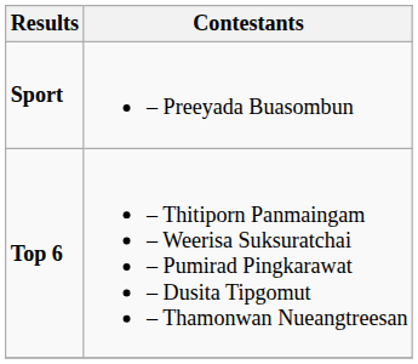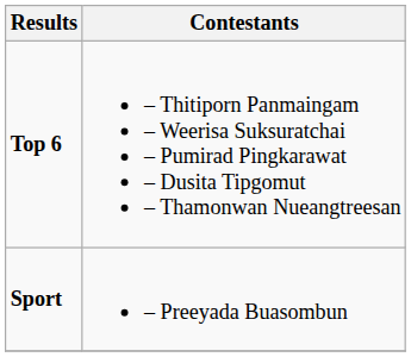rows swapped: Sport <-> Top 6
